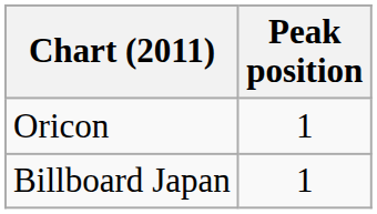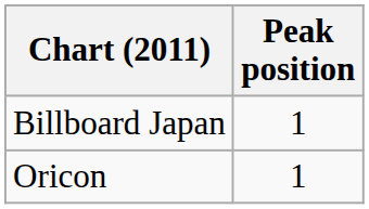rows swapped: Oricon <-> Billboard Japan
